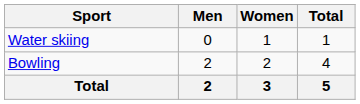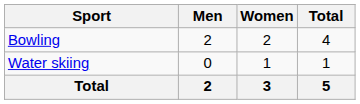rows swapped: Bowling <-> Water skiing
